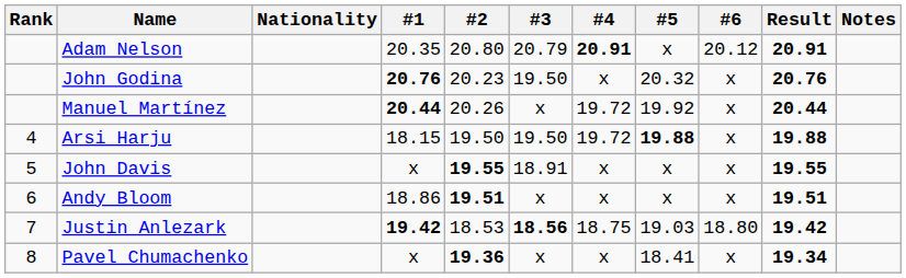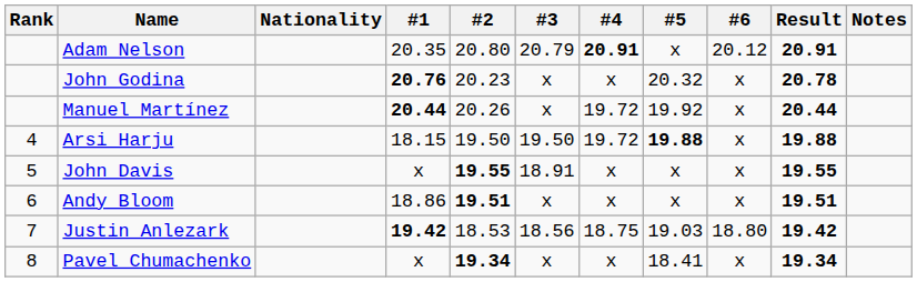John Godina | #3: 19.50 -> x
John Godina | Result: 20.76 -> 20.78
Justin Anlezark | #3: bold -> normal
Pavel Chumachenko | #2: 19.36 -> 19.34
